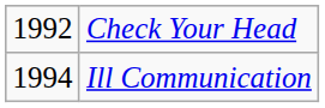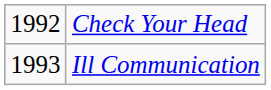Ill Communication | column 1: 1994 -> 1993
